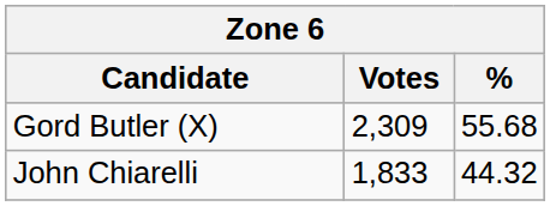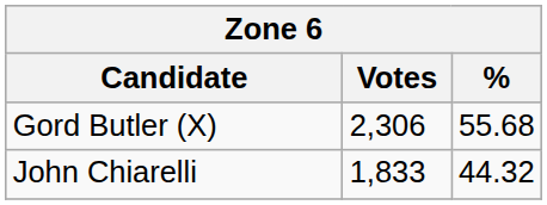Gord Butler (X) | Votes: 2,309 -> 2,306
